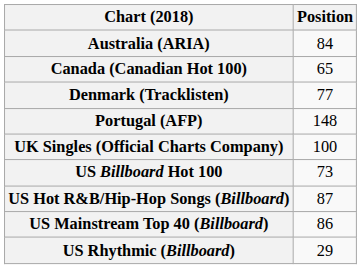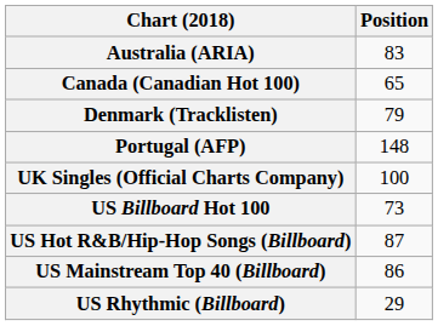Australia (ARIA) | Position: 84 -> 83
Denmark (Tracklisten) | Position: 77 -> 79
